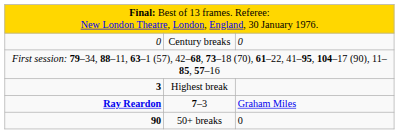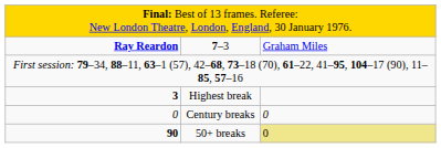rows swapped: 7–3 <-> Century breaks
50+ breaks | column 3: no background -> khaki background
